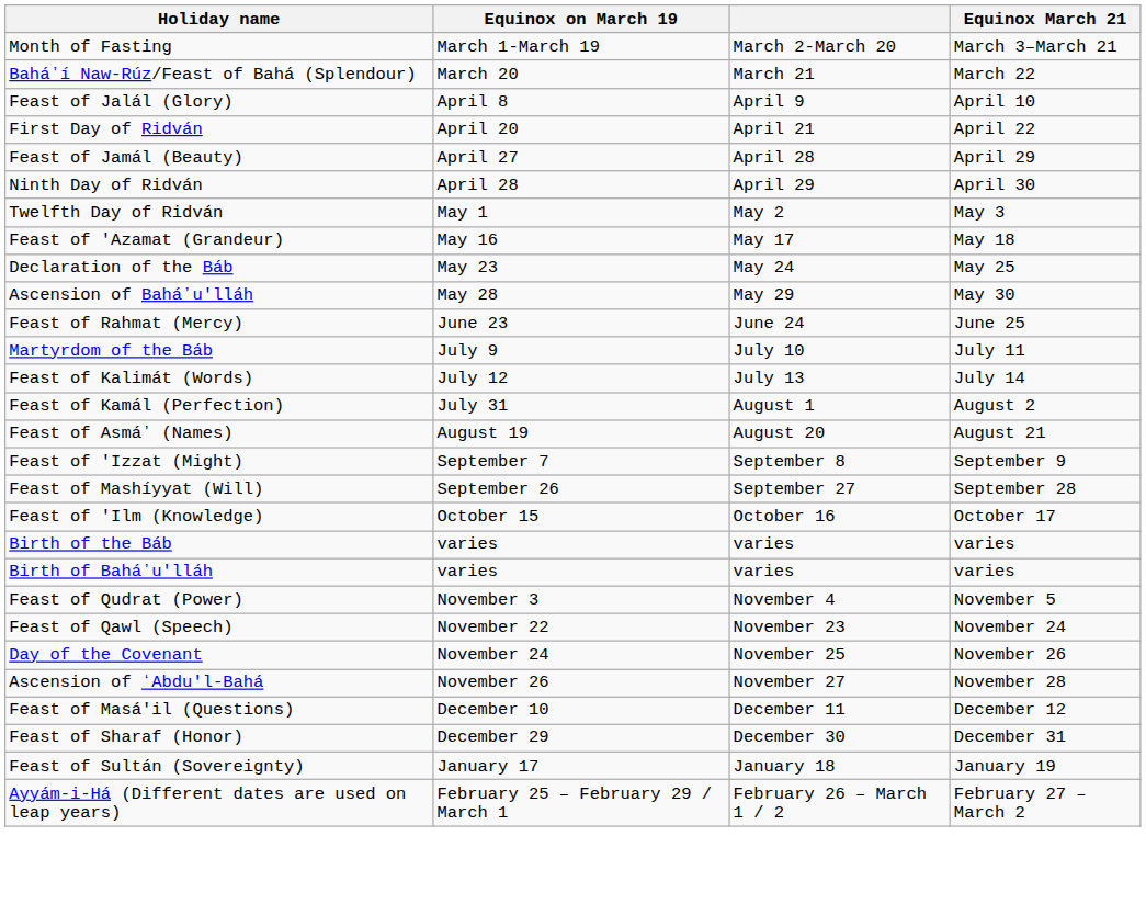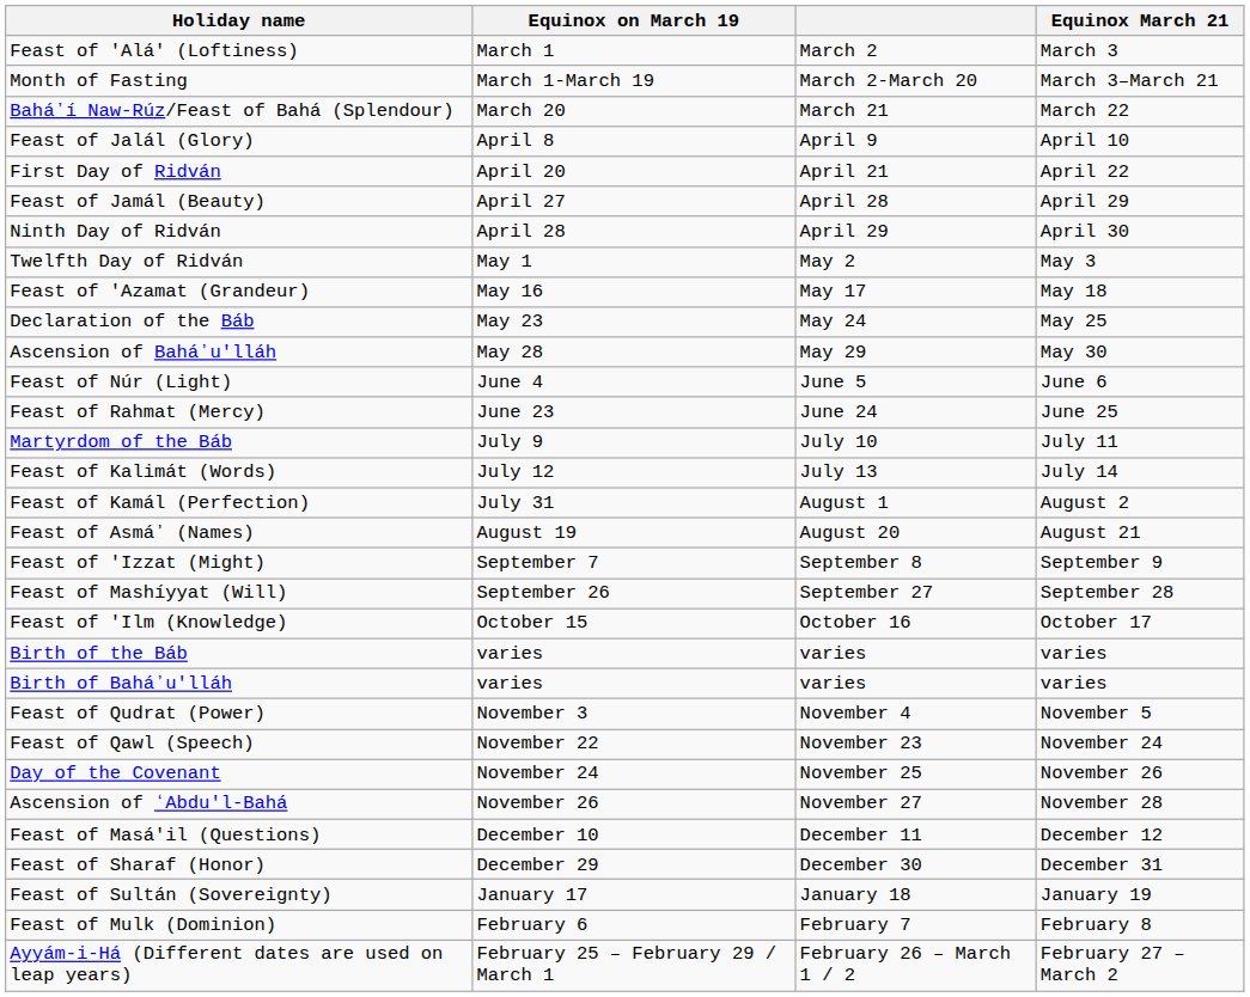+ row: Feast of 'Alá' (Loftiness) | March 1 | March 2 | March 3
+ row: Feast of Núr (Light) | June 4 | June 5 | June 6
+ row: Feast of Mulk (Dominion) | February 6 | February 7 | February 8
